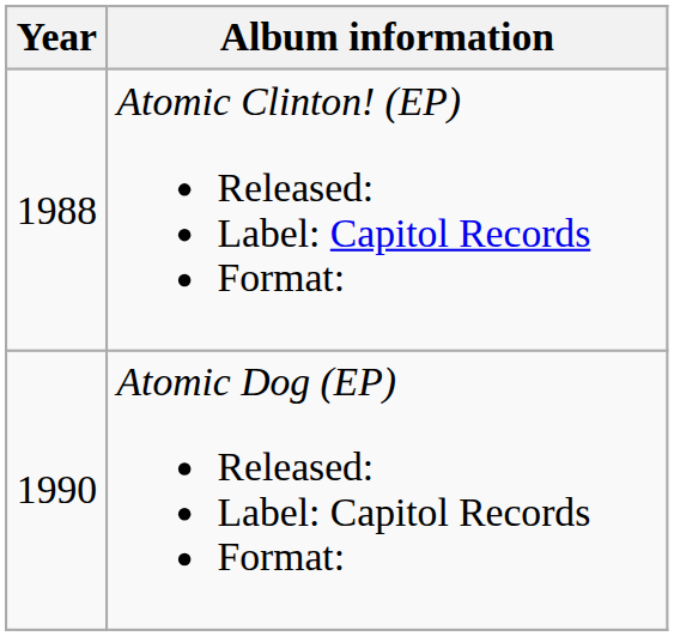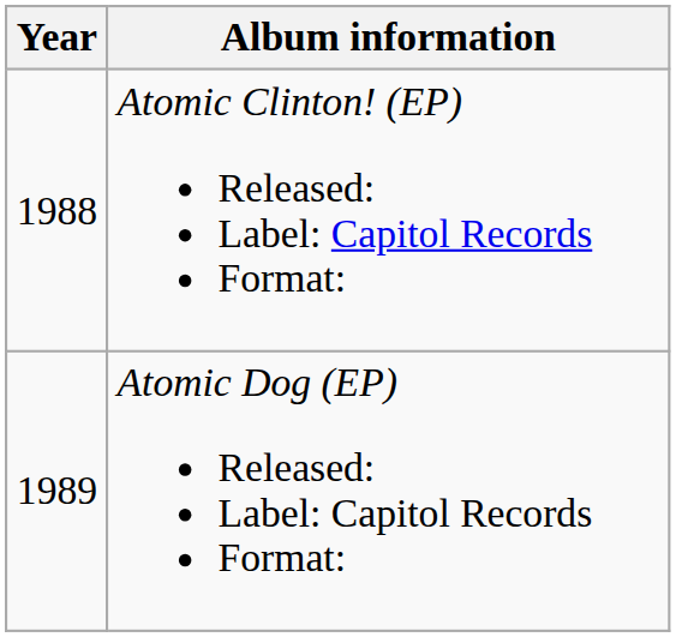Atomic Dog (EP) Released: Label: Capitol Records Format: | Year: 1990 -> 1989
